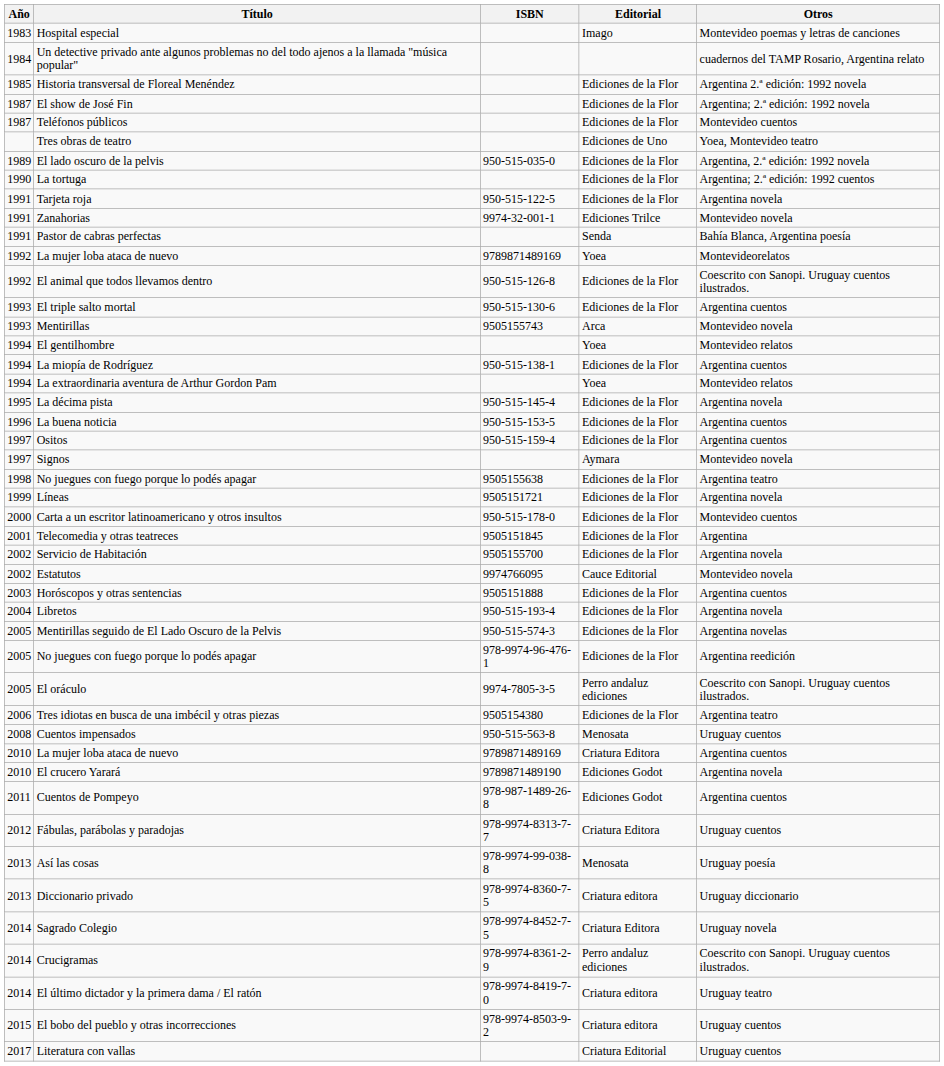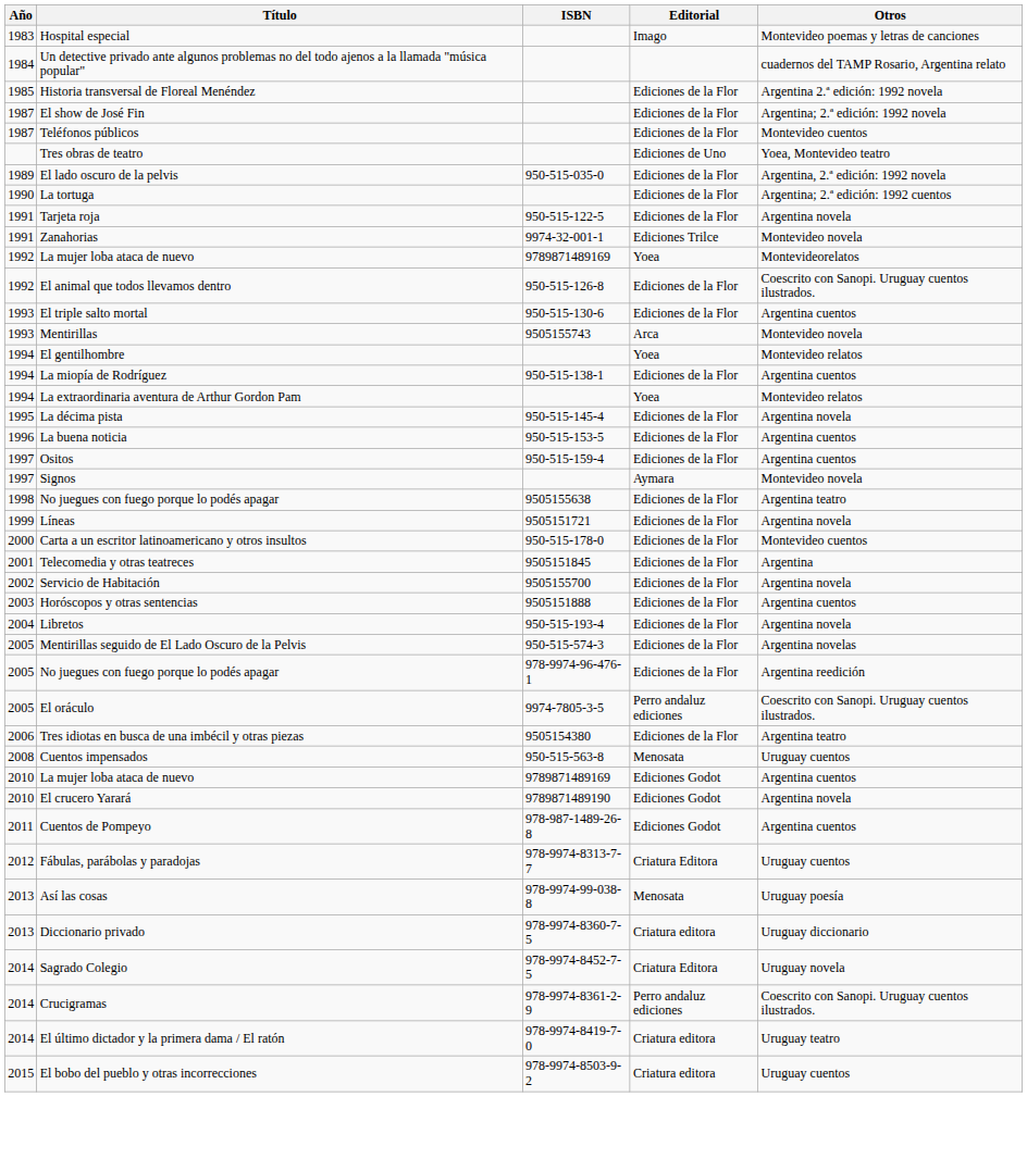- row: 1991 | Pastor de cabras perfectas | Senda | Bahía Blanca, Argentina poesía
- row: 2002 | Estatutos | 9974766095 | Cauce Editorial | Montevideo novela
2010 / La mujer loba ataca de nuevo | Editorial: Criatura Editora -> Ediciones Godot
- row: 2017 | Literatura con vallas | Criatura Editorial | Uruguay cuentos
